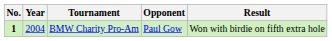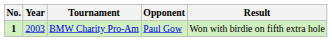BMW Charity Pro-Am | Year: 2004 -> 2003
